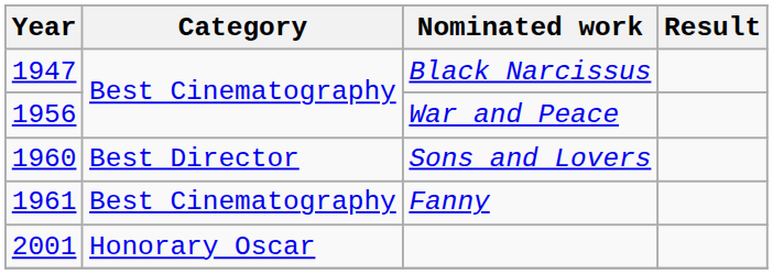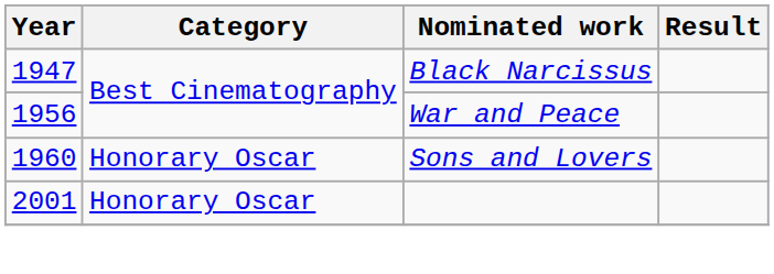Sons and Lovers | Category: Best Director -> Honorary Oscar
- row: 1961 | Best Cinematography | Fanny
